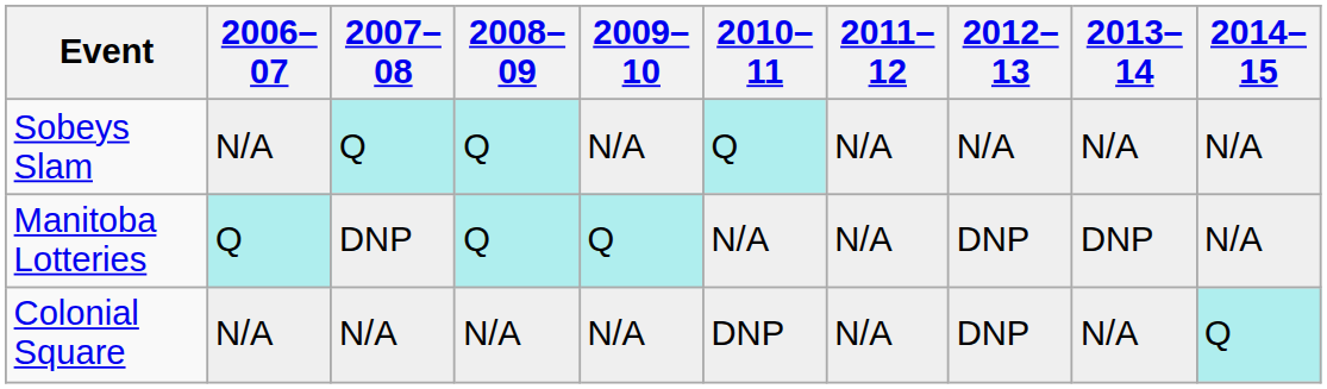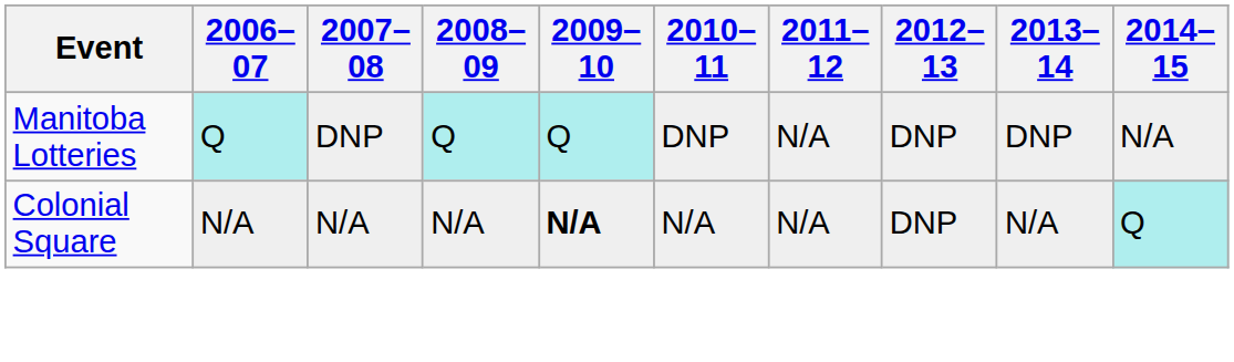- row: Sobeys Slam | N/A | Q | Q | N/A | Q | N/A | N/A | N/A | N/A
Manitoba Lotteries | 2010–11: N/A -> DNP
Colonial Square | 2009–10: normal -> bold
Colonial Square | 2010–11: DNP -> N/A
